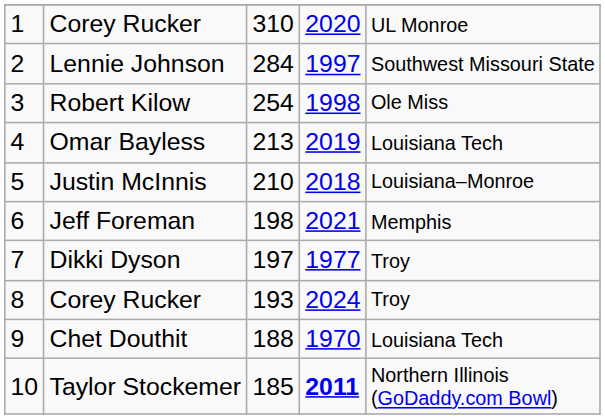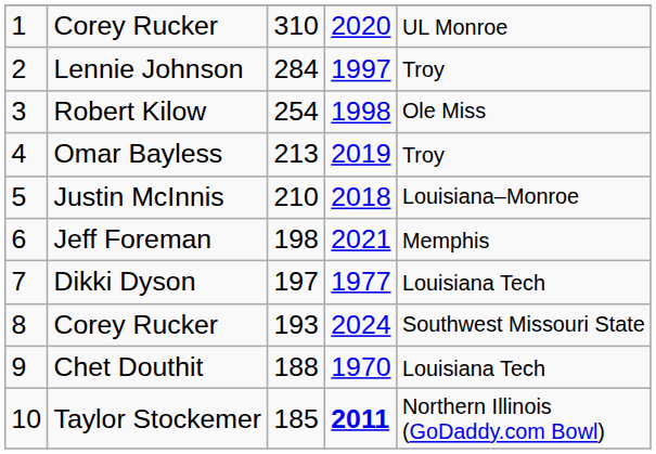Lennie Johnson | column 5: Southwest Missouri State -> Troy
Omar Bayless | column 5: Louisiana Tech -> Troy
Dikki Dyson | column 5: Troy -> Louisiana Tech
8 / Corey Rucker | column 5: Troy -> Southwest Missouri State
